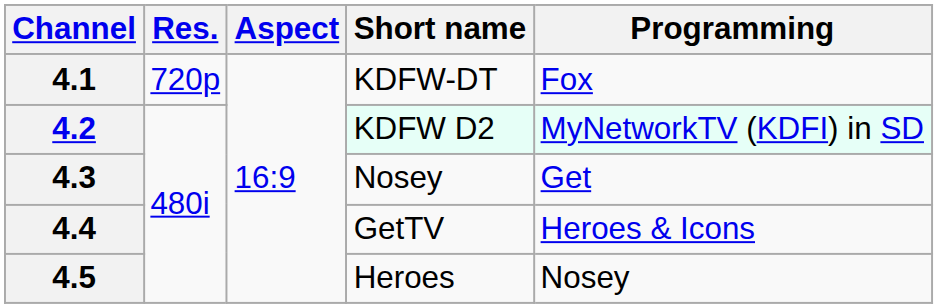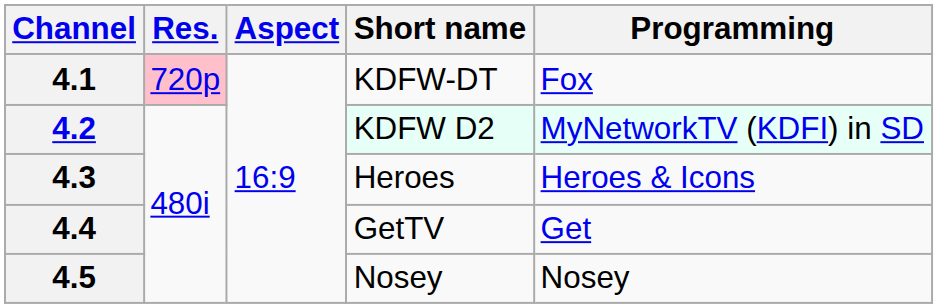4.1 | Res.: no background -> pink background
4.3 | Short name: Nosey -> Heroes
4.3 | Programming: Get -> Heroes & Icons
4.4 | Programming: Heroes & Icons -> Get
4.5 | Short name: Heroes -> Nosey
